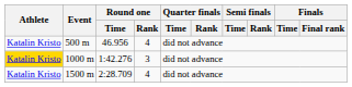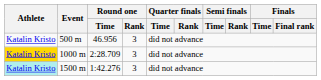500 m | Round one / Rank: 4 -> 3
1000 m | Round one / Time: 1:42.276 -> 2:28.709
1500 m | Athlete: no background -> paleturquoise background
1500 m | Round one / Time: 2:28.709 -> 1:42.276
1500 m | Round one / Rank: 4 -> 3
